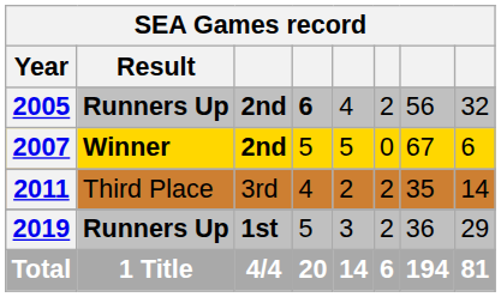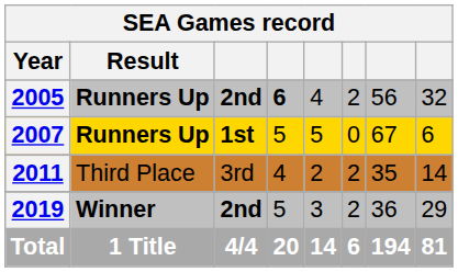2007 | Result: Winner -> Runners Up
2007 | column 3: 2nd -> 1st
2019 | Result: Runners Up -> Winner
2019 | column 3: 1st -> 2nd
